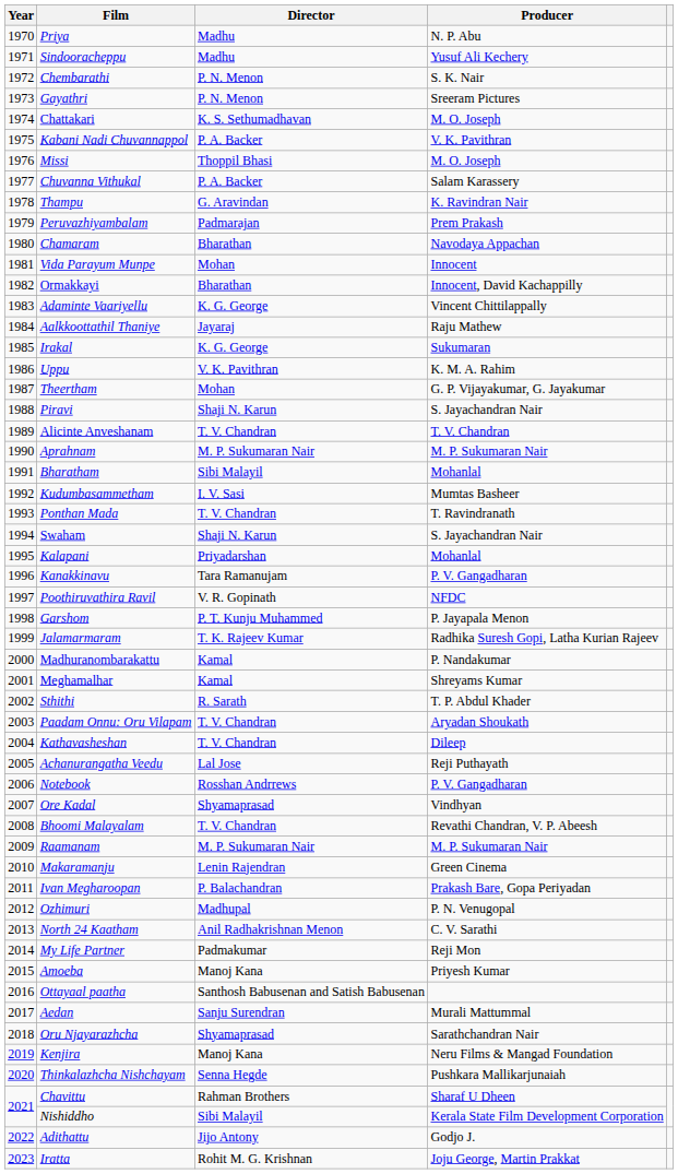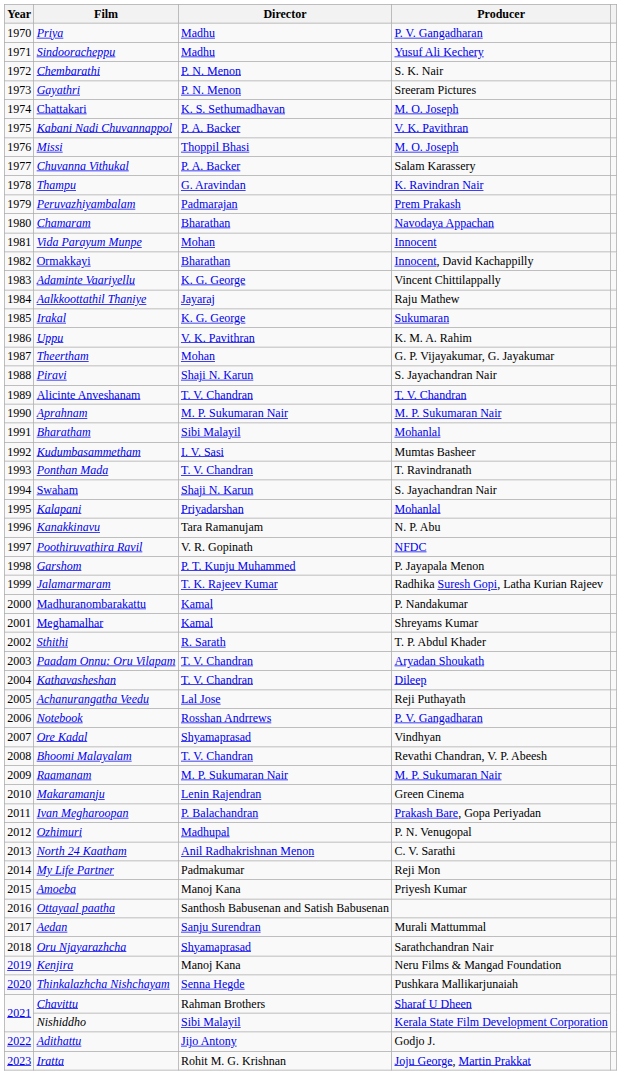Priya | Producer: N. P. Abu -> P. V. Gangadharan
Kanakkinavu | Producer: P. V. Gangadharan -> N. P. Abu
